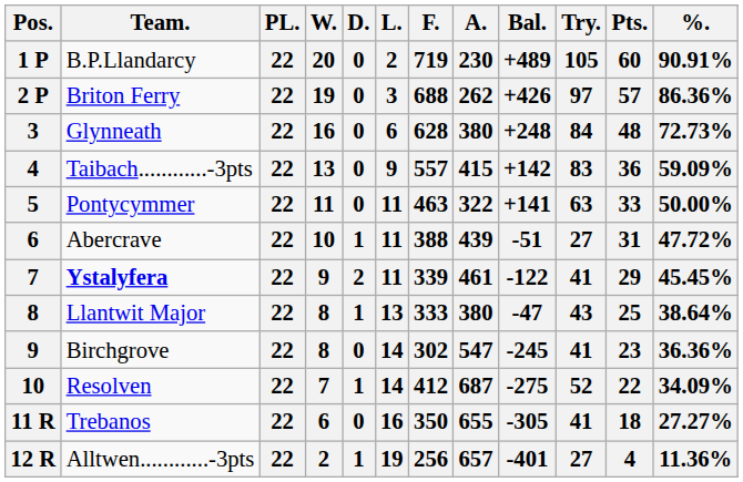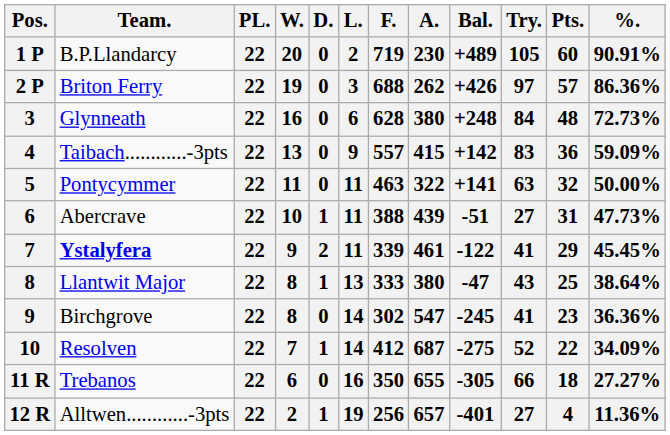Pontycymmer | Pts.: 33 -> 32
Abercrave | %.: 47.72% -> 47.73%
Trebanos | Try.: 41 -> 66
